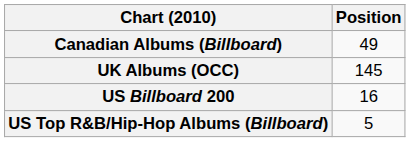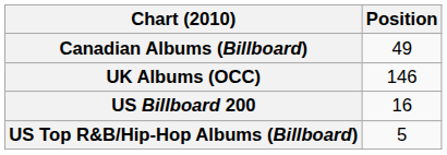UK Albums (OCC) | Position: 145 -> 146
